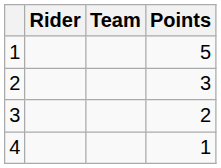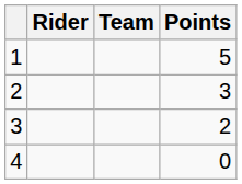4 | Points: 1 -> 0
